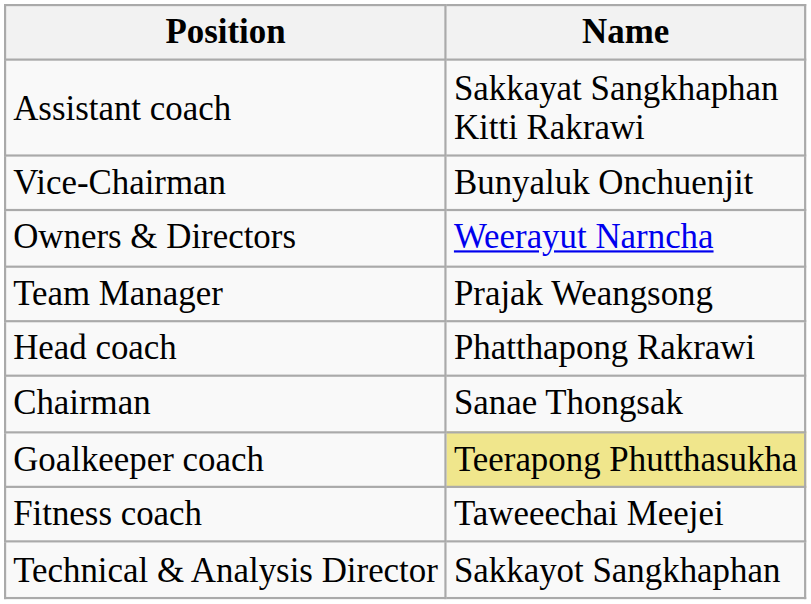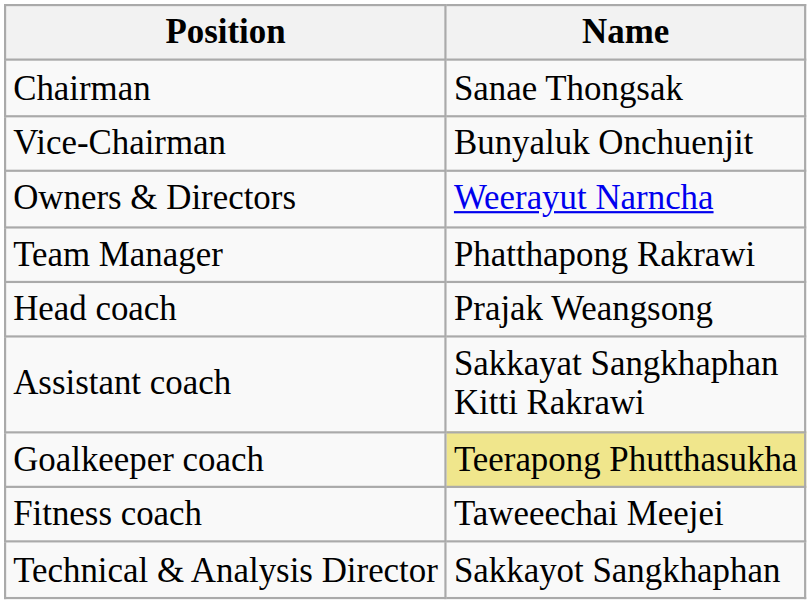rows swapped: Chairman <-> Assistant coach
Team Manager | Name: Prajak Weangsong -> Phatthapong Rakrawi
Head coach | Name: Phatthapong Rakrawi -> Prajak Weangsong
